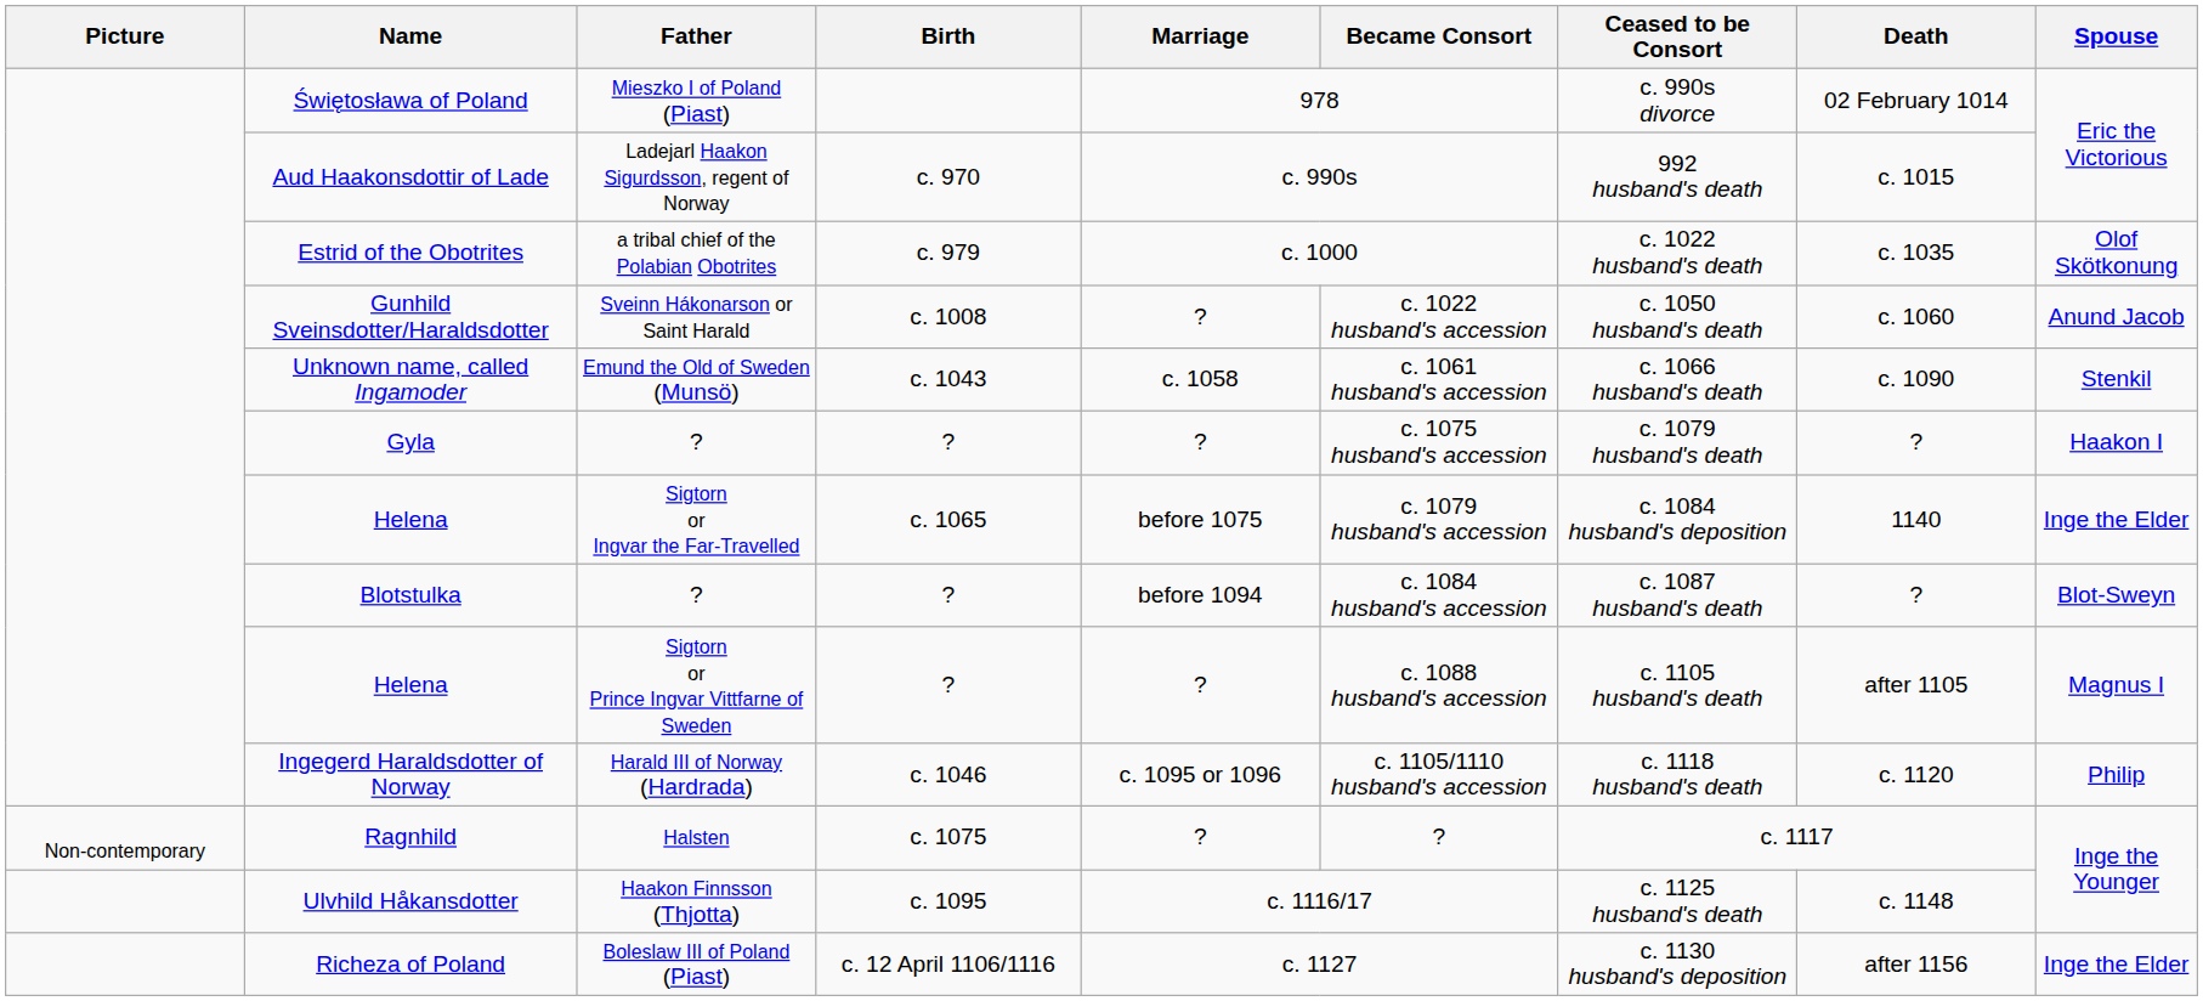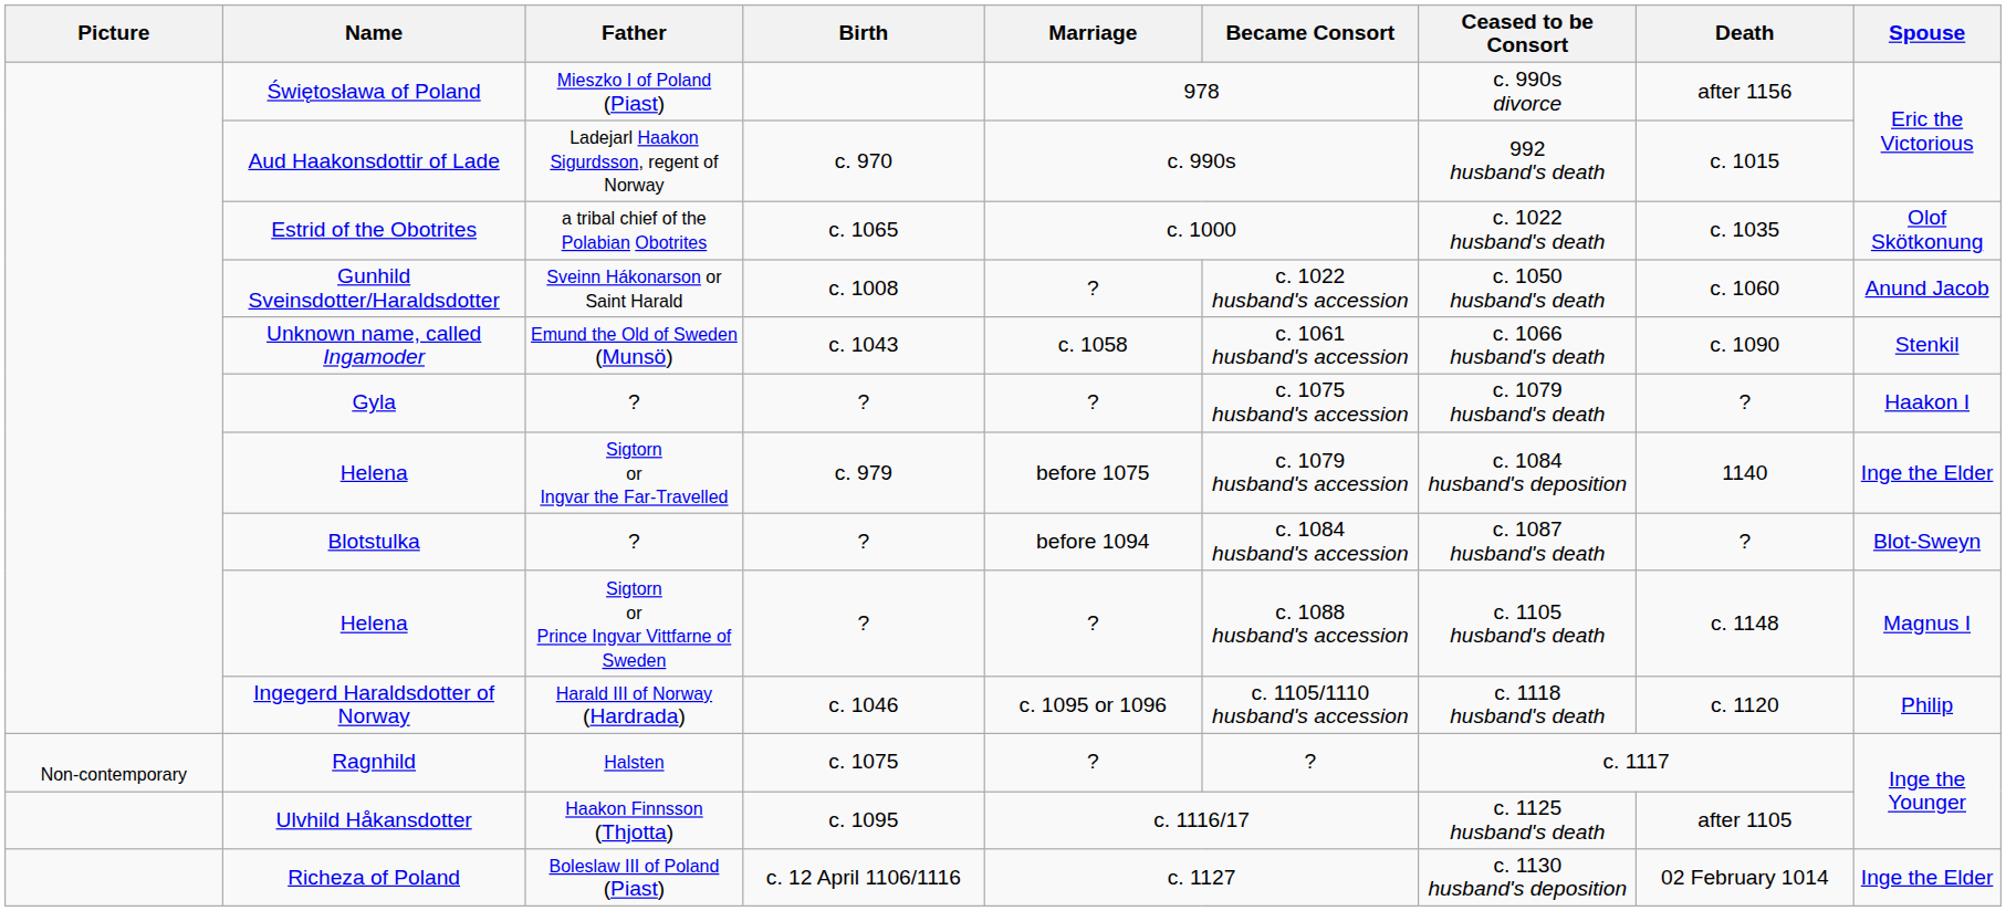Świętosława of Poland | Death: 02 February 1014 -> after 1156
Estrid of the Obotrites | Birth: c. 979 -> c. 1065
Helena / Sigtorn or Ingvar the Far-Travelled | Birth: c. 1065 -> c. 979
Helena / Sigtorn or Prince Ingvar Vittfarne of Sweden | Death: after 1105 -> c. 1148
Ulvhild Håkansdotter | Death: c. 1148 -> after 1105
Richeza of Poland | Death: after 1156 -> 02 February 1014
